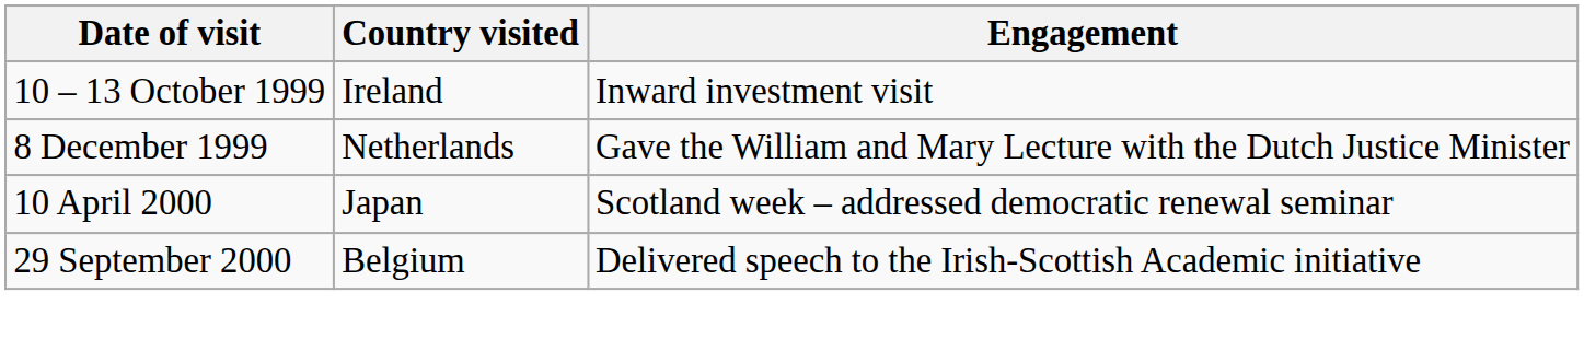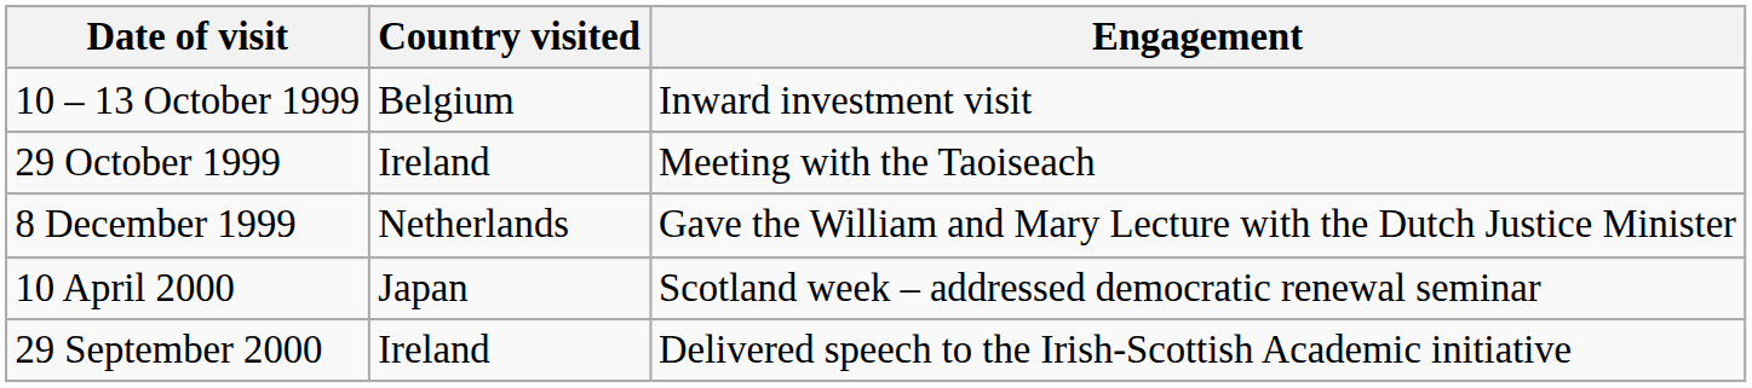10 – 13 October 1999 | Country visited: Ireland -> Belgium
+ row: 29 October 1999 | Ireland | Meeting with the Taoiseach
29 September 2000 | Country visited: Belgium -> Ireland
